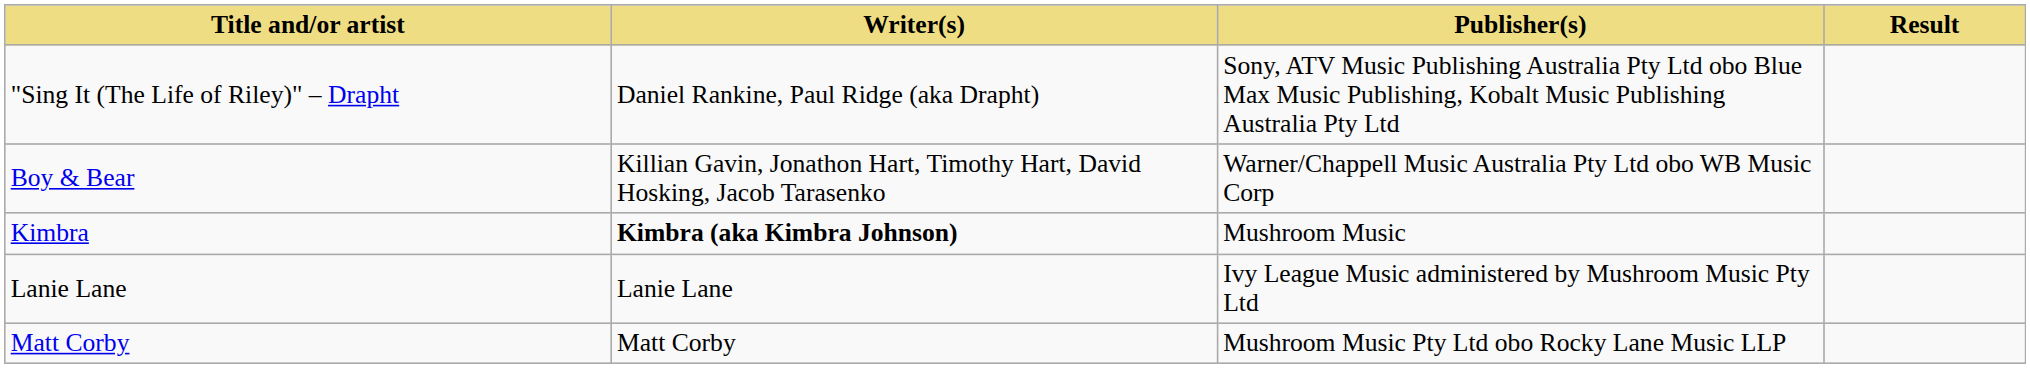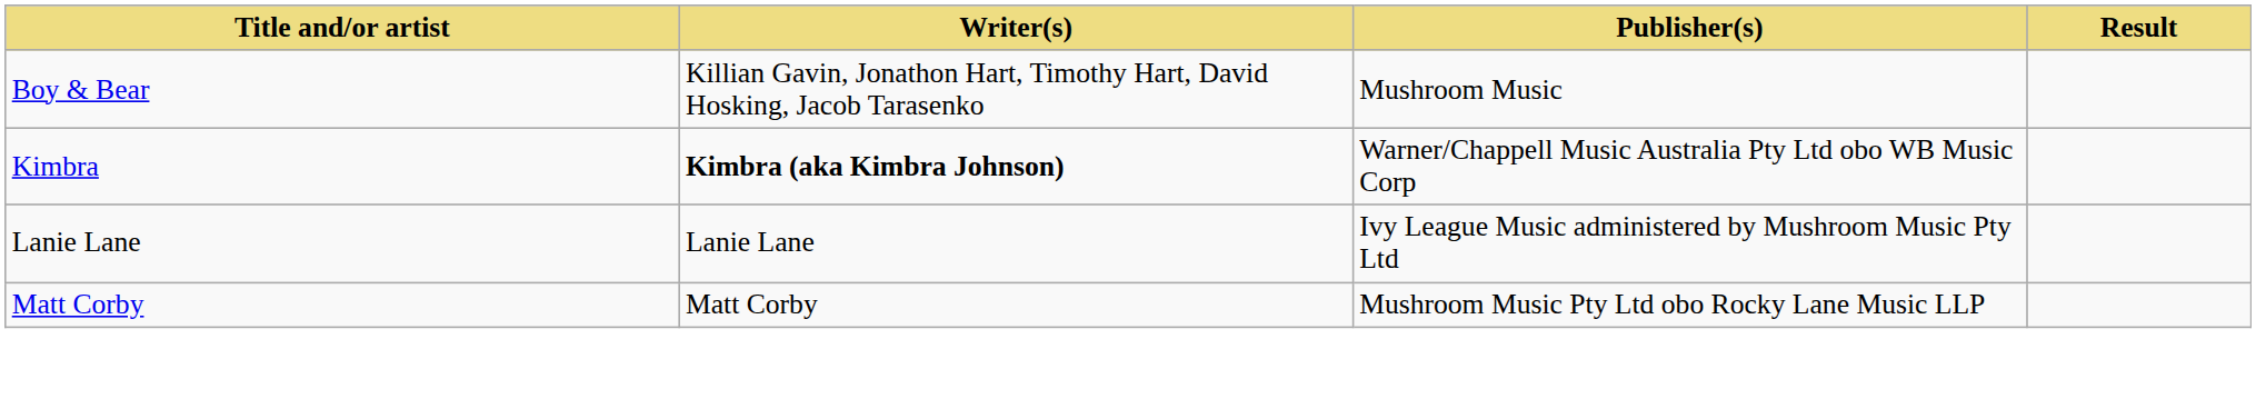- row: "Sing It (The Life of Riley)" – Drapht | Daniel Rankine, Paul Ridge (aka Drapht) | Sony, ATV Music Publishing Australia Pty Ltd obo Blue Max Music Publishing, Kobalt Music Publishing Australia Pty Ltd
Boy & Bear | Publisher(s): Warner/Chappell Music Australia Pty Ltd obo WB Music Corp -> Mushroom Music
Kimbra | Publisher(s): Mushroom Music -> Warner/Chappell Music Australia Pty Ltd obo WB Music Corp
